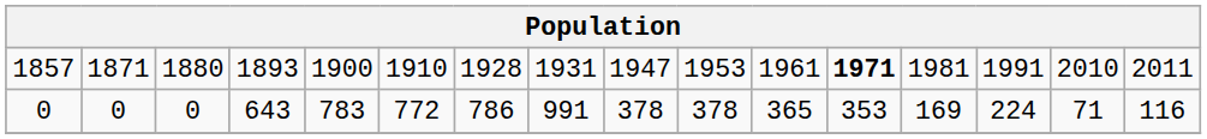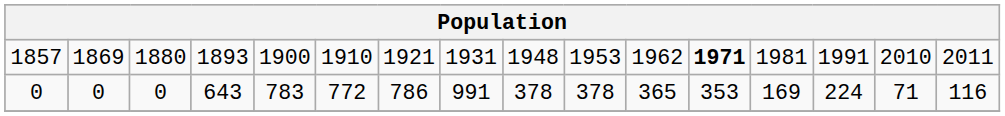1857 | column 2: 1871 -> 1869
1857 | column 7: 1928 -> 1921
1857 | column 9: 1947 -> 1948
1857 | column 11: 1961 -> 1962
